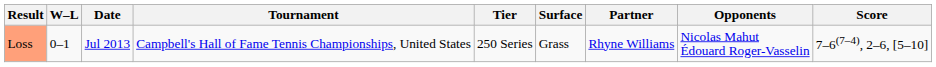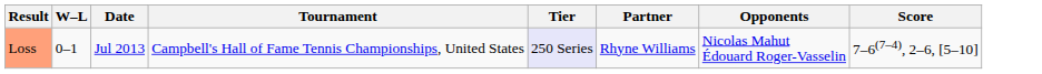- column: Surface | Grass
Loss | Tier: no background -> lavender background
